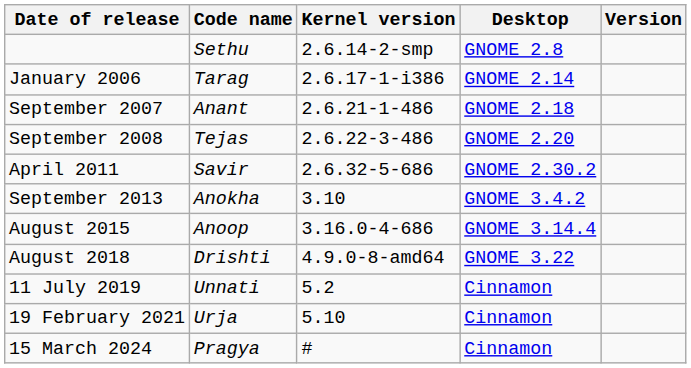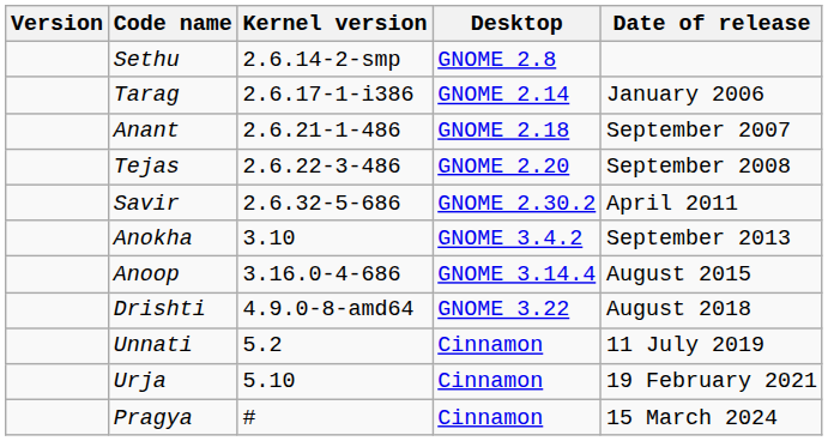columns swapped: Version <-> Date of release
